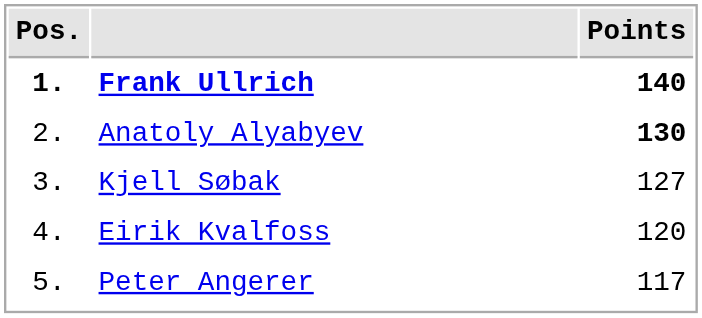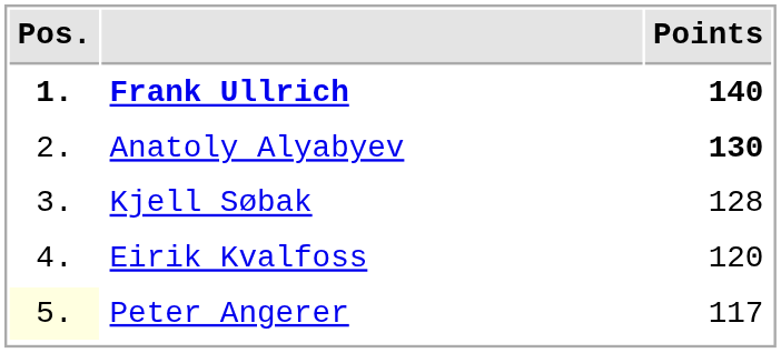Kjell Søbak | Points: 127 -> 128
Peter Angerer | Pos.: no background -> lightyellow background
